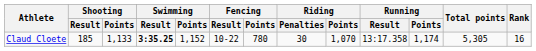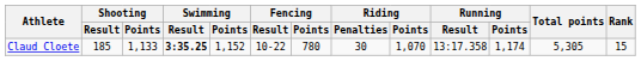Claud Cloete | Rank: 16 -> 15
